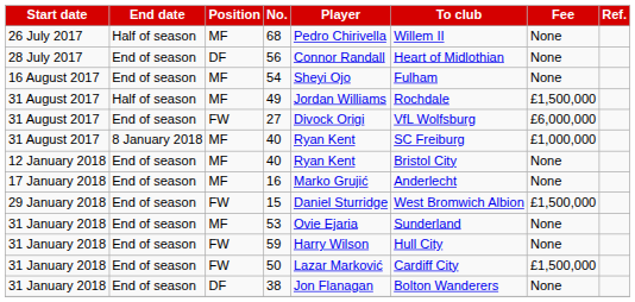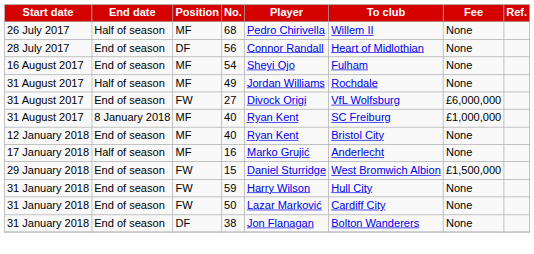49 | Fee: £1,500,000 -> None
16 | End date: End of season -> Half of season
- row: 31 January 2018 | End of season | MF | 53 | Ovie Ejaria | Sunderland | None
50 | Fee: £1,500,000 -> None
